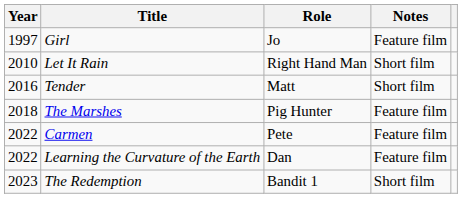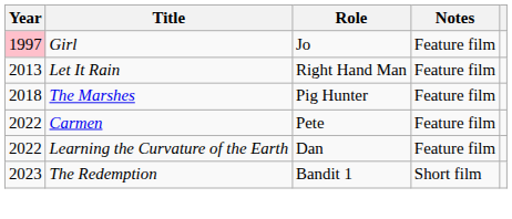Girl | Year: no background -> pink background
Let It Rain | Year: 2010 -> 2013
Let It Rain | Notes: Short film -> Feature film
- row: 2016 | Tender | Matt | Short film
